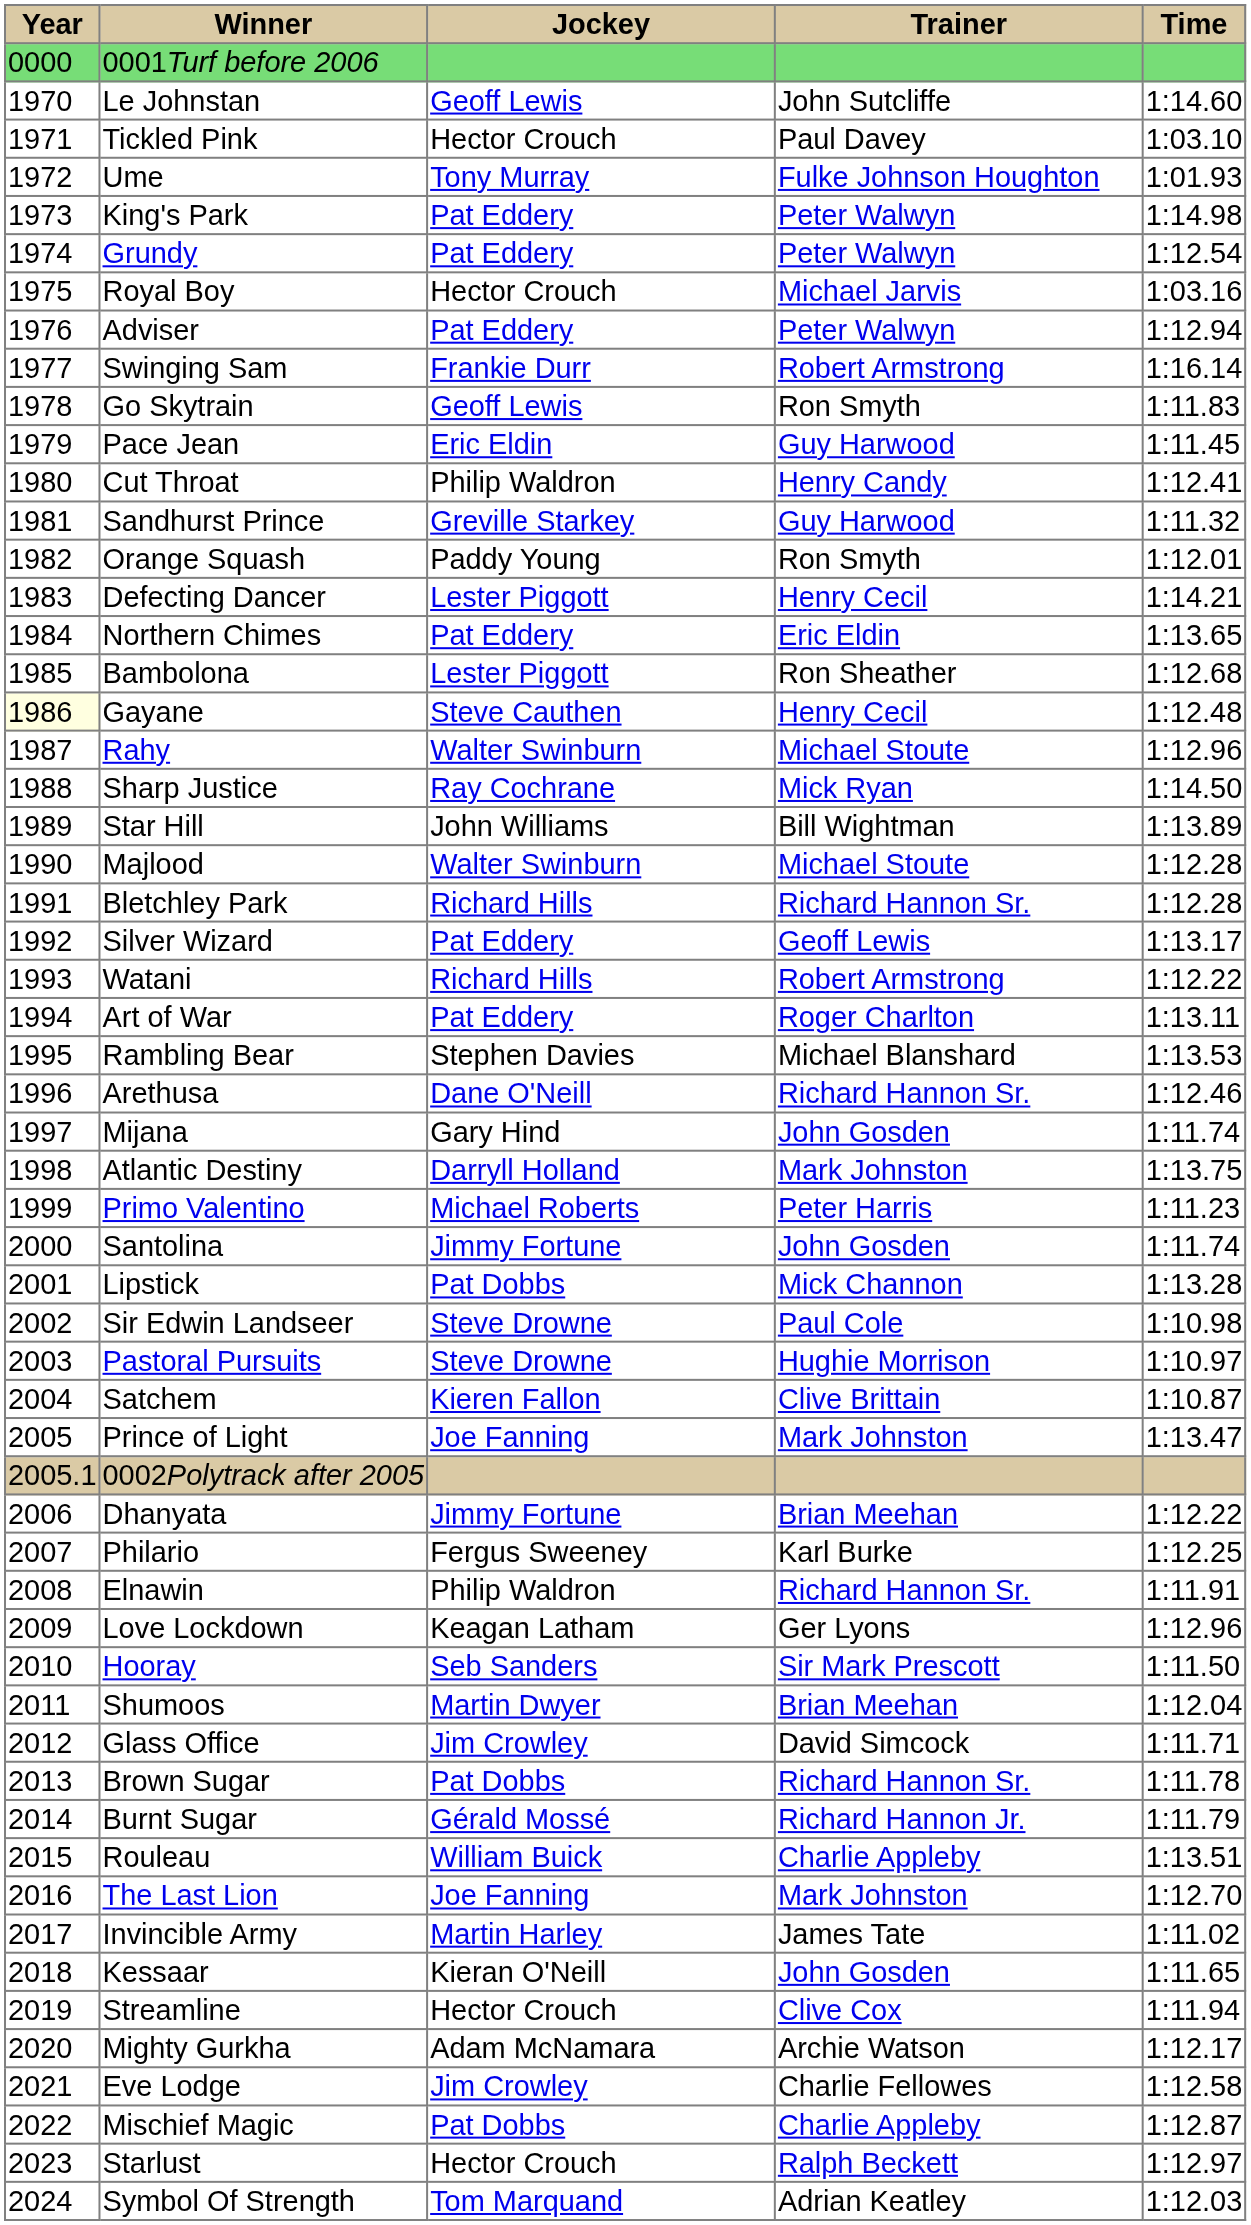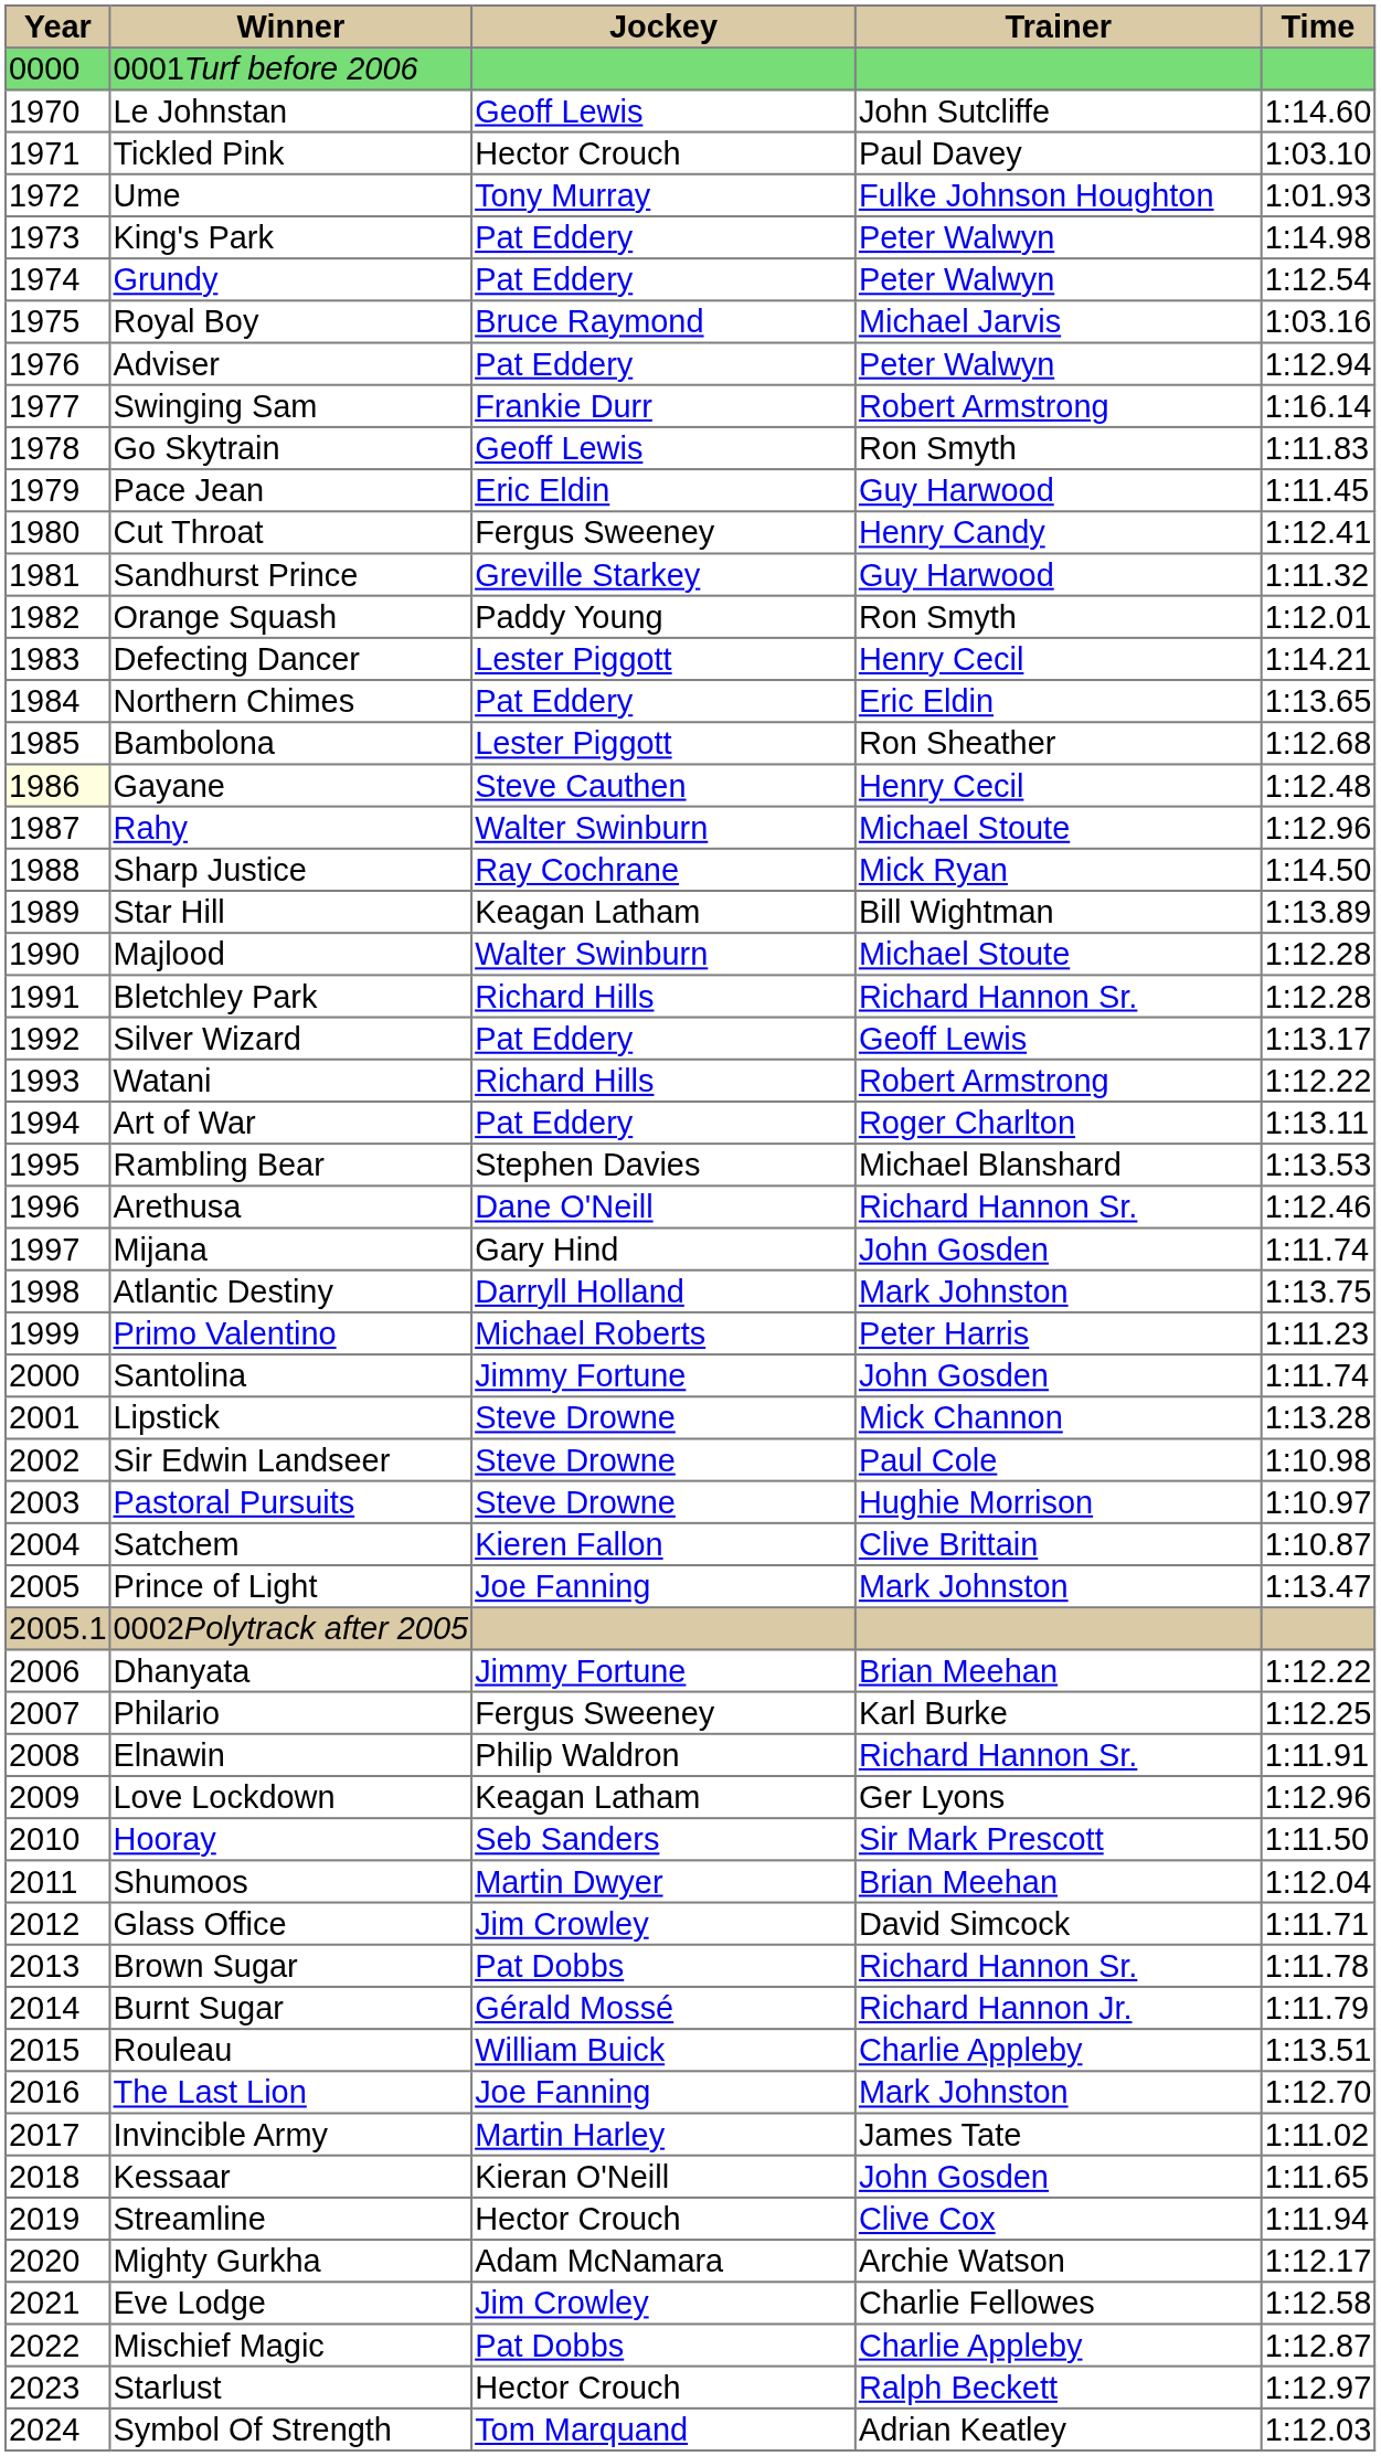Royal Boy | Jockey: Hector Crouch -> Bruce Raymond
Cut Throat | Jockey: Philip Waldron -> Fergus Sweeney
Star Hill | Jockey: John Williams -> Keagan Latham
Lipstick | Jockey: Pat Dobbs -> Steve Drowne
